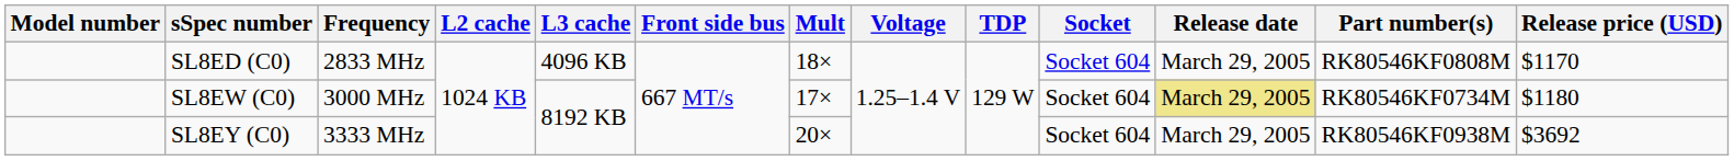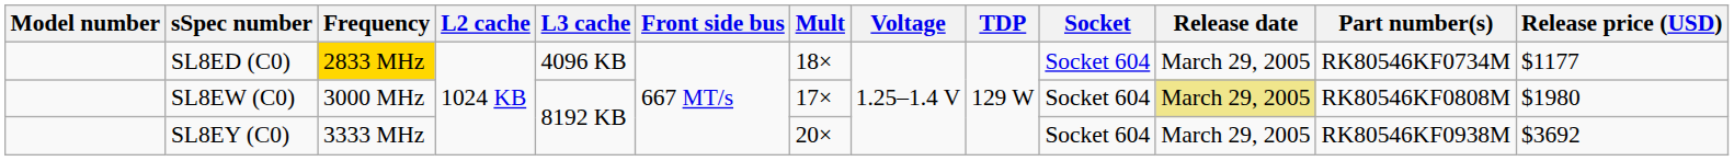SL8ED (C0) | Frequency: no background -> gold background
SL8ED (C0) | Part number(s): RK80546KF0808M -> RK80546KF0734M
SL8ED (C0) | Release price (USD): $1170 -> $1177
SL8EW (C0) | Part number(s): RK80546KF0734M -> RK80546KF0808M
SL8EW (C0) | Release price (USD): $1180 -> $1980
